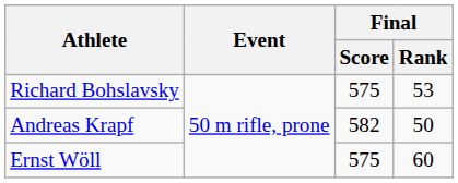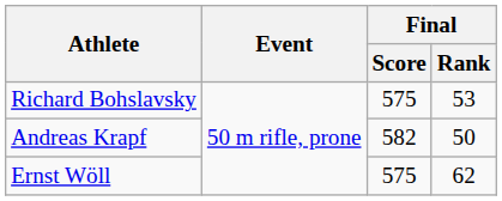Ernst Wöll | Final / Rank: 60 -> 62
